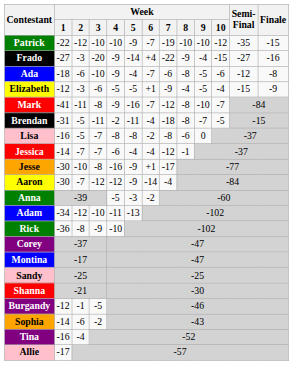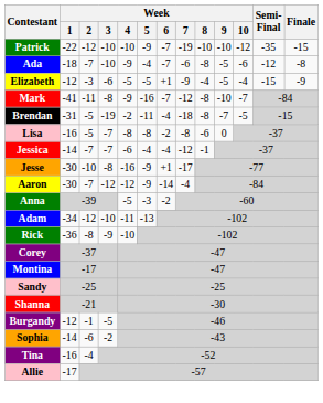- row: Frado | -27 | -3 | -20 | -9 | -14 | +4 | -22 | -9 | -4 | -15 | -27 | -16
Ada | Week / 2: -6 -> -7
Brendan | Week / 3: -11 -> -19
